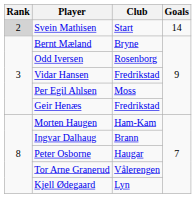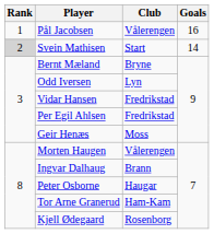+ row: 1 | Pål Jacobsen | Vålerengen | 16
Odd Iversen | Club: Rosenborg -> Lyn
Per Egil Ahlsen | Club: Moss -> Fredrikstad
Geir Henæs | Club: Fredrikstad -> Moss
Morten Haugen | Club: Ham-Kam -> Vålerengen
Tor Arne Granerud | Club: Vålerengen -> Ham-Kam
Kjell Ødegaard | Club: Lyn -> Rosenborg
